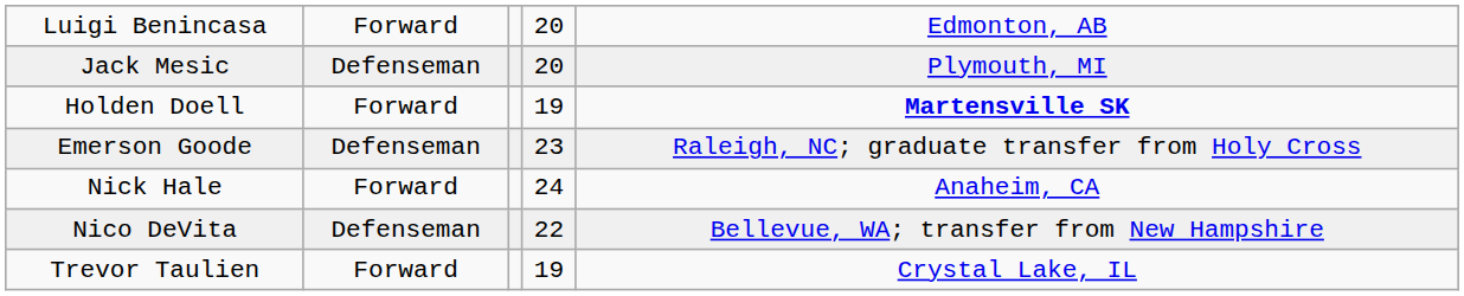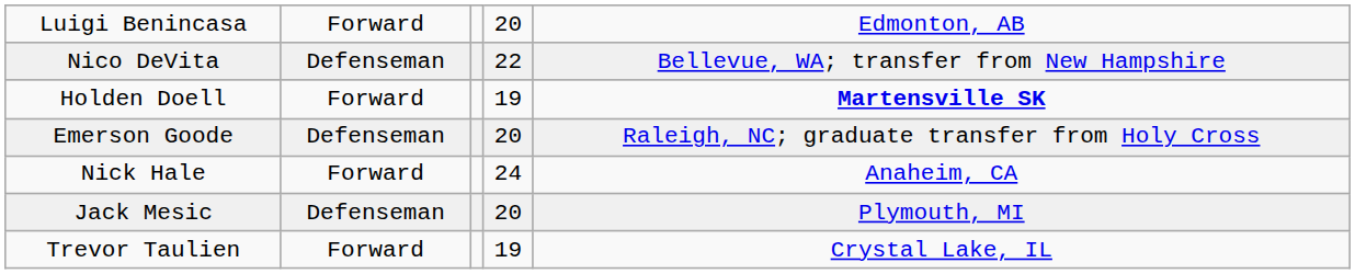rows swapped: Nico DeVita <-> Jack Mesic
Emerson Goode | column 4: 23 -> 20
